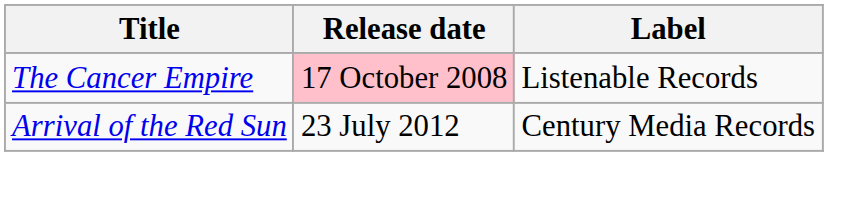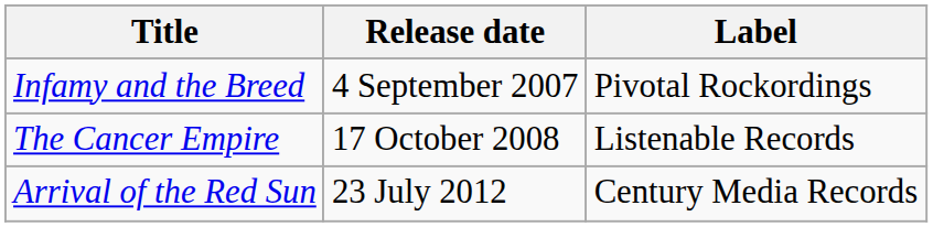+ row: Infamy and the Breed | 4 September 2007 | Pivotal Rockordings
The Cancer Empire | Release date: pink background -> no background
